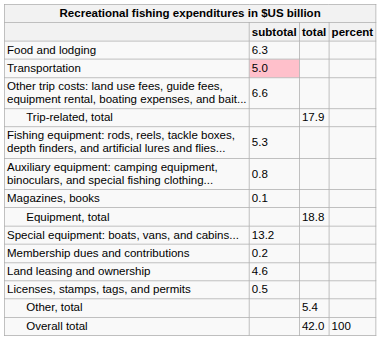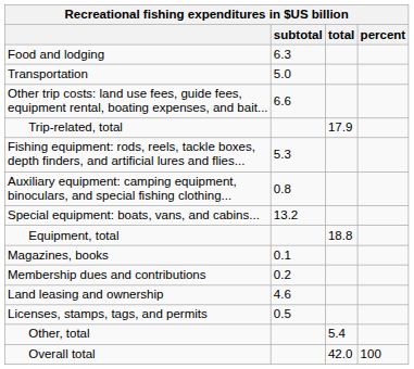Transportation | subtotal: pink background -> no background
rows swapped: Special equipment: boats, vans, and cabins... <-> Magazines, books
